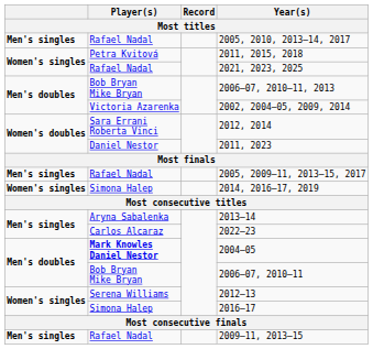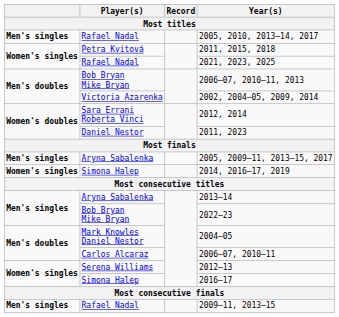2005, 2009–11, 2013–15, 2017 | Player(s): Rafael Nadal -> Aryna Sabalenka
2022–23 | Player(s): Carlos Alcaraz -> Bob Bryan Mike Bryan
2004–05 | Player(s): bold -> normal
2006–07, 2010–11 | Player(s): Bob Bryan Mike Bryan -> Carlos Alcaraz
